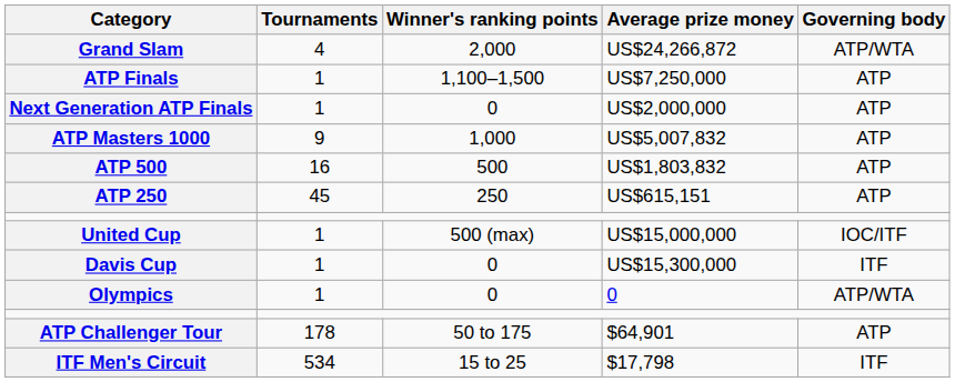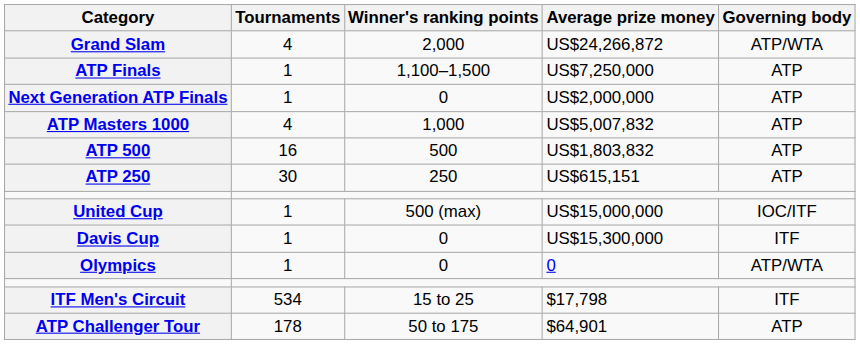ATP Masters 1000 | Tournaments: 9 -> 4
ATP 250 | Tournaments: 45 -> 30
rows swapped: ATP Challenger Tour <-> ITF Men's Circuit
